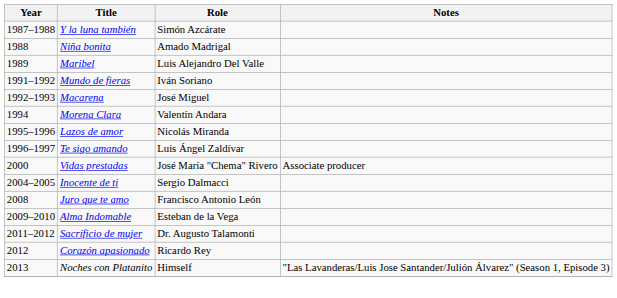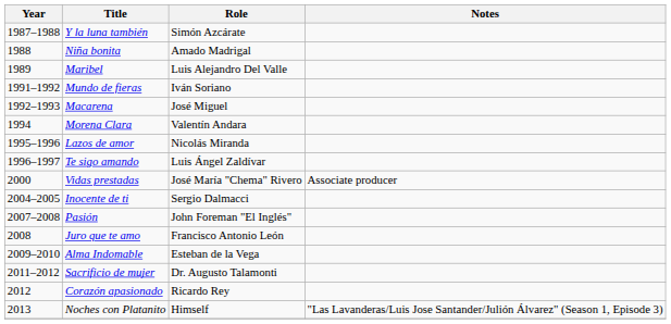+ row: 2007–2008 | Pasión | John Foreman "El Inglés"
